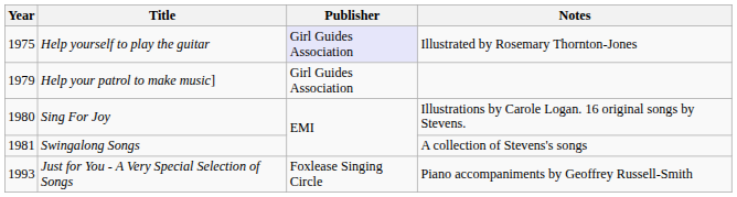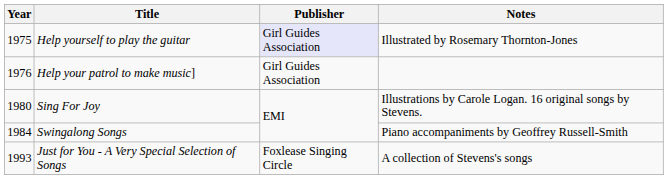Help your patrol to make music] | Year: 1979 -> 1976
Swingalong Songs | Year: 1981 -> 1984
Swingalong Songs | Notes: A collection of Stevens's songs -> Piano accompaniments by Geoffrey Russell-Smith
Just for You - A Very Special Selection of Songs | Notes: Piano accompaniments by Geoffrey Russell-Smith -> A collection of Stevens's songs
